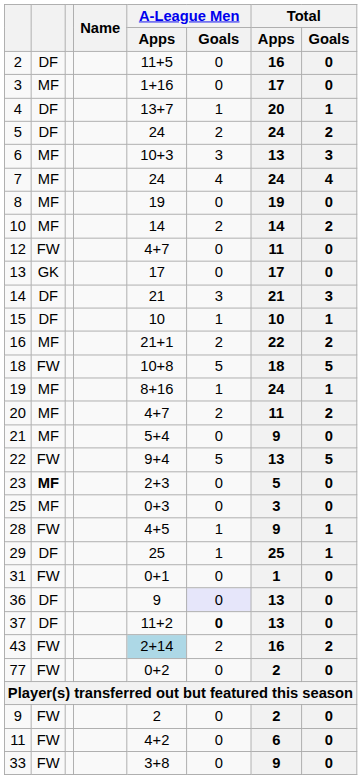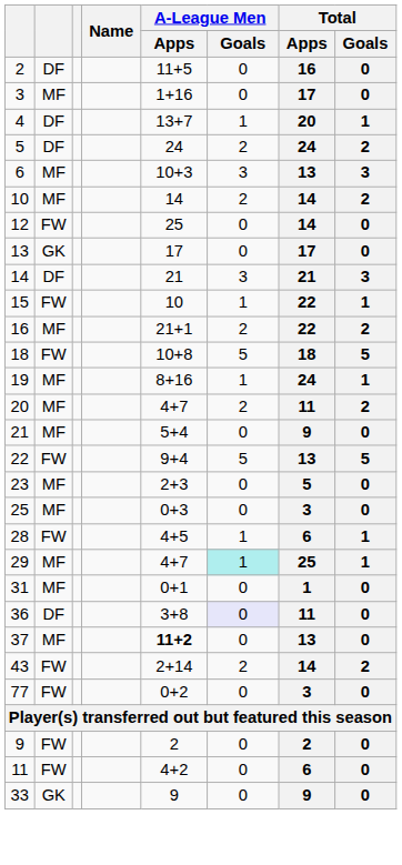- row: 7 | MF | 24 | 4 | 24 | 4
- row: 8 | MF | 19 | 0 | 19 | 0
12 | A-League Men / Apps: 4+7 -> 25
12 | Total / Apps: 11 -> 14
15 | column 2: DF -> FW
15 | Total / Apps: 10 -> 22
23 | column 2: bold -> normal
28 | Total / Apps: 9 -> 6
29 | column 2: DF -> MF
29 | A-League Men / Apps: 25 -> 4+7
29 | A-League Men / Goals: no background -> paleturquoise background
31 | column 2: FW -> MF
36 | A-League Men / Apps: 9 -> 3+8
36 | Total / Apps: 13 -> 11
37 | column 2: DF -> MF
37 | A-League Men / Apps: normal -> bold
37 | A-League Men / Goals: bold -> normal
43 | A-League Men / Apps: lightblue background -> no background
43 | Total / Apps: 16 -> 14
77 | Total / Apps: 2 -> 3
33 | column 2: FW -> GK
33 | A-League Men / Apps: 3+8 -> 9
